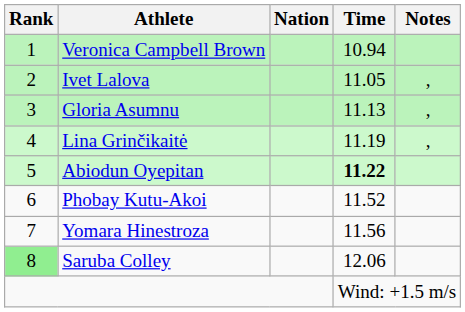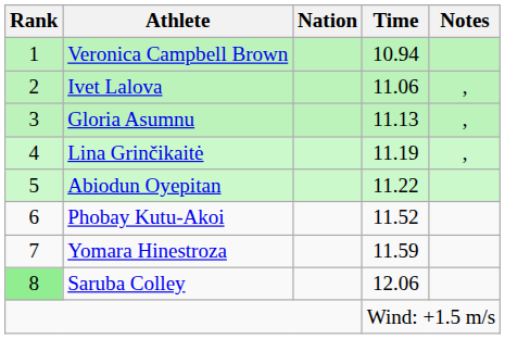Ivet Lalova | Time: 11.05 -> 11.06
Abiodun Oyepitan | Time: bold -> normal
Yomara Hinestroza | Time: 11.56 -> 11.59
